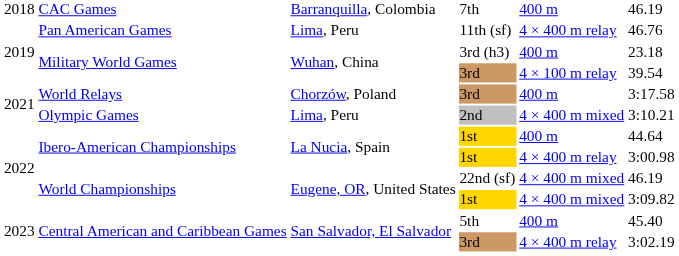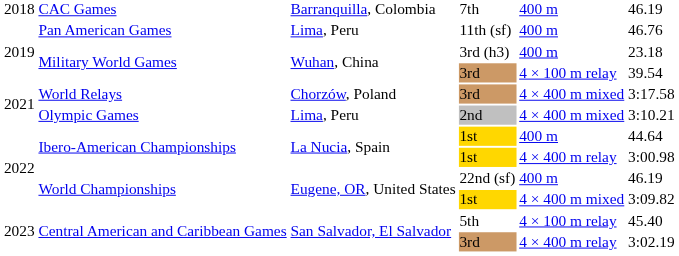Pan American Games | column 5: 4 × 400 m relay -> 400 m
World Relays | column 5: 400 m -> 4 × 400 m mixed
World Championships / 22nd (sf) | column 5: 4 × 400 m mixed -> 400 m
Central American and Caribbean Games / 5th | column 5: 400 m -> 4 × 100 m relay
